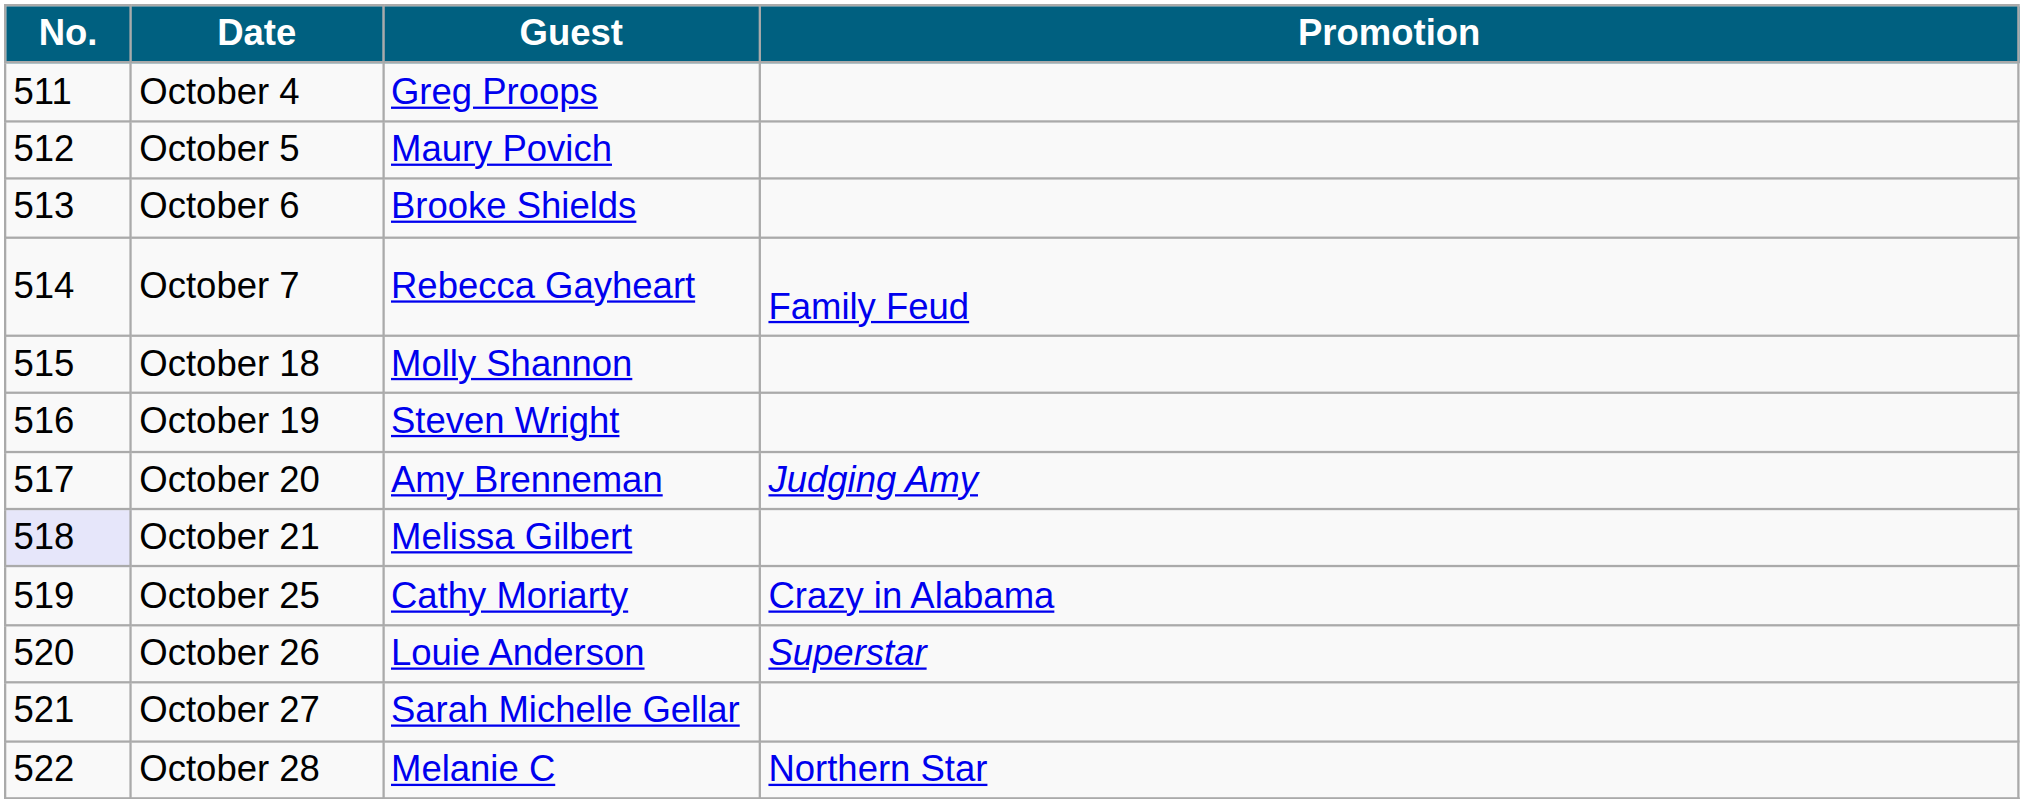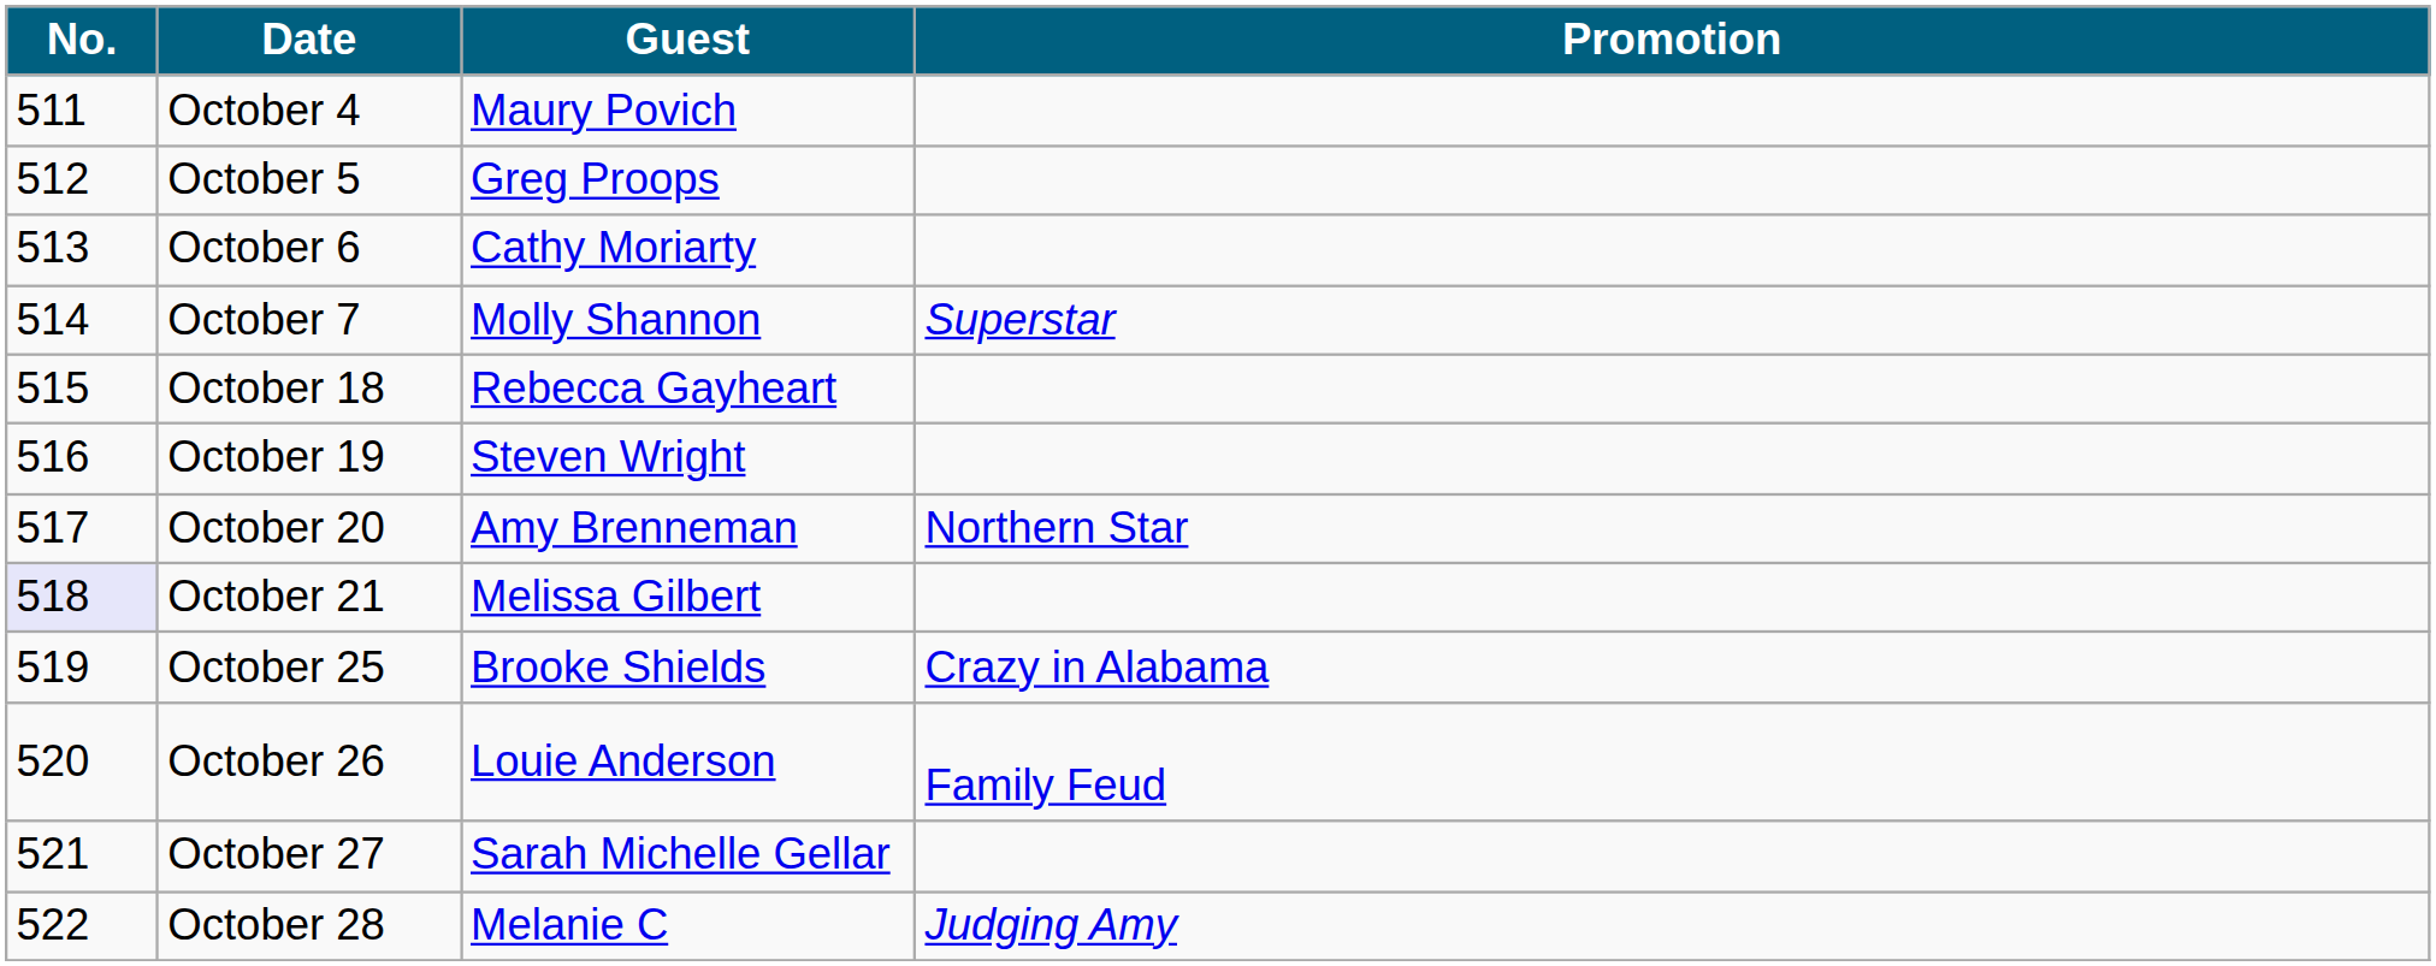October 4 | Guest: Greg Proops -> Maury Povich
October 5 | Guest: Maury Povich -> Greg Proops
October 6 | Guest: Brooke Shields -> Cathy Moriarty
October 7 | Guest: Rebecca Gayheart -> Molly Shannon
October 7 | Promotion: Family Feud -> Superstar
October 18 | Guest: Molly Shannon -> Rebecca Gayheart
October 20 | Promotion: Judging Amy -> Northern Star
October 25 | Guest: Cathy Moriarty -> Brooke Shields
October 26 | Promotion: Superstar -> Family Feud
October 28 | Promotion: Northern Star -> Judging Amy
